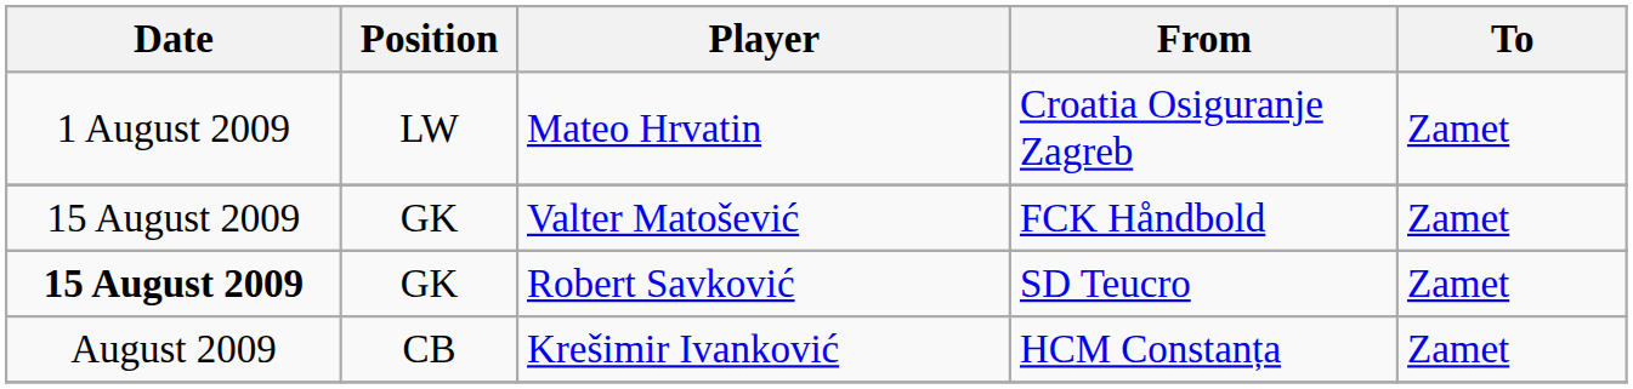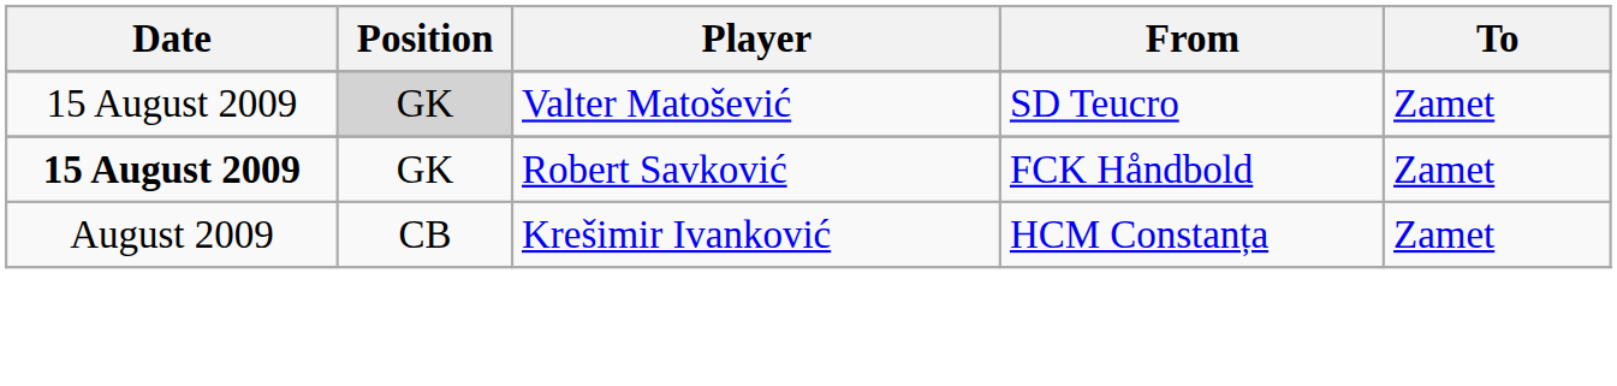- row: 1 August 2009 | LW | Mateo Hrvatin | Croatia Osiguranje Zagreb | Zamet
Valter Matošević | Position: no background -> lightgrey background
Valter Matošević | From: FCK Håndbold -> SD Teucro
Robert Savković | From: SD Teucro -> FCK Håndbold
